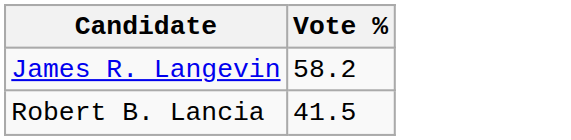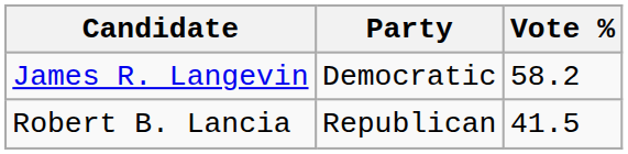+ column: Party | Democratic | Republican
